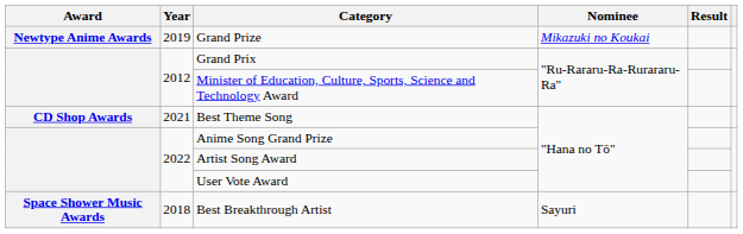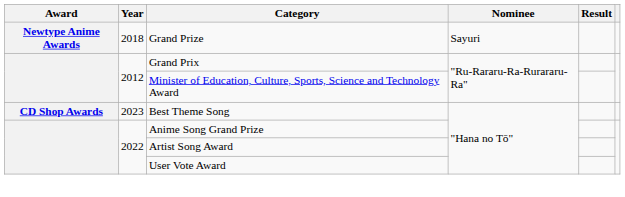Grand Prize | Year: 2019 -> 2018
Grand Prize | Nominee: Mikazuki no Koukai -> Sayuri
Best Theme Song | Year: 2021 -> 2023
- row: Space Shower Music Awards | 2018 | Best Breakthrough Artist | Sayuri
